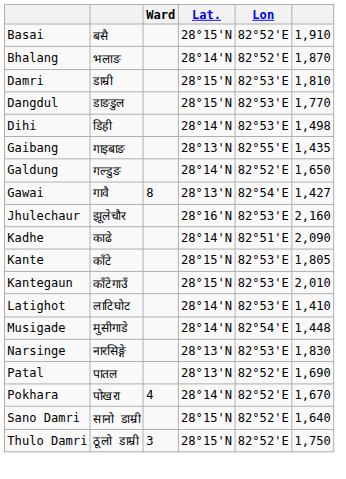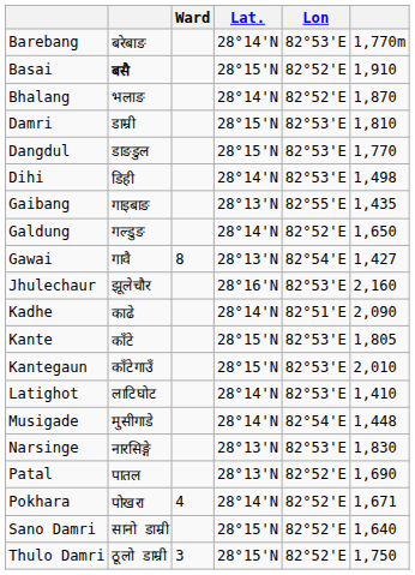+ row: Barebang | बरेबाङ | 28°14'N | 82°53'E | 1,770m
Basai | column 2: normal -> bold
Pokhara | column 6: 1,670 -> 1,671
